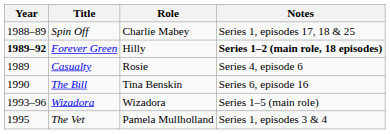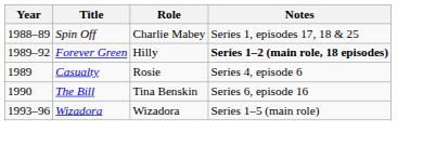Forever Green | Year: bold -> normal
- row: 1995 | The Vet | Pamela Mullholland | Series 1, episodes 3 & 4
